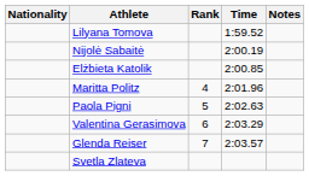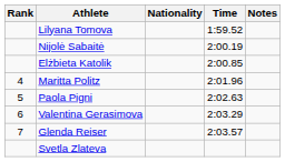columns swapped: Rank <-> Nationality
